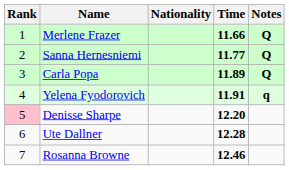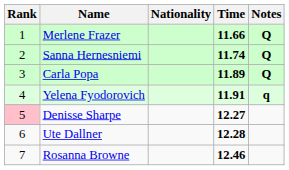Sanna Hernesniemi | Time: 11.77 -> 11.74
Denisse Sharpe | Time: 12.20 -> 12.27
